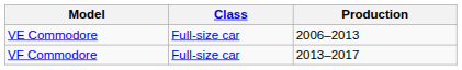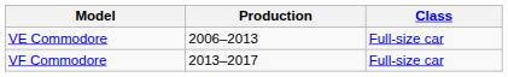columns swapped: Class <-> Production
